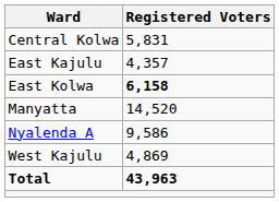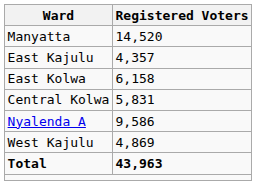rows swapped: Central Kolwa <-> Manyatta
East Kolwa | Registered Voters: bold -> normal
